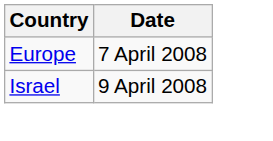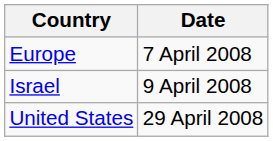+ row: United States | 29 April 2008
